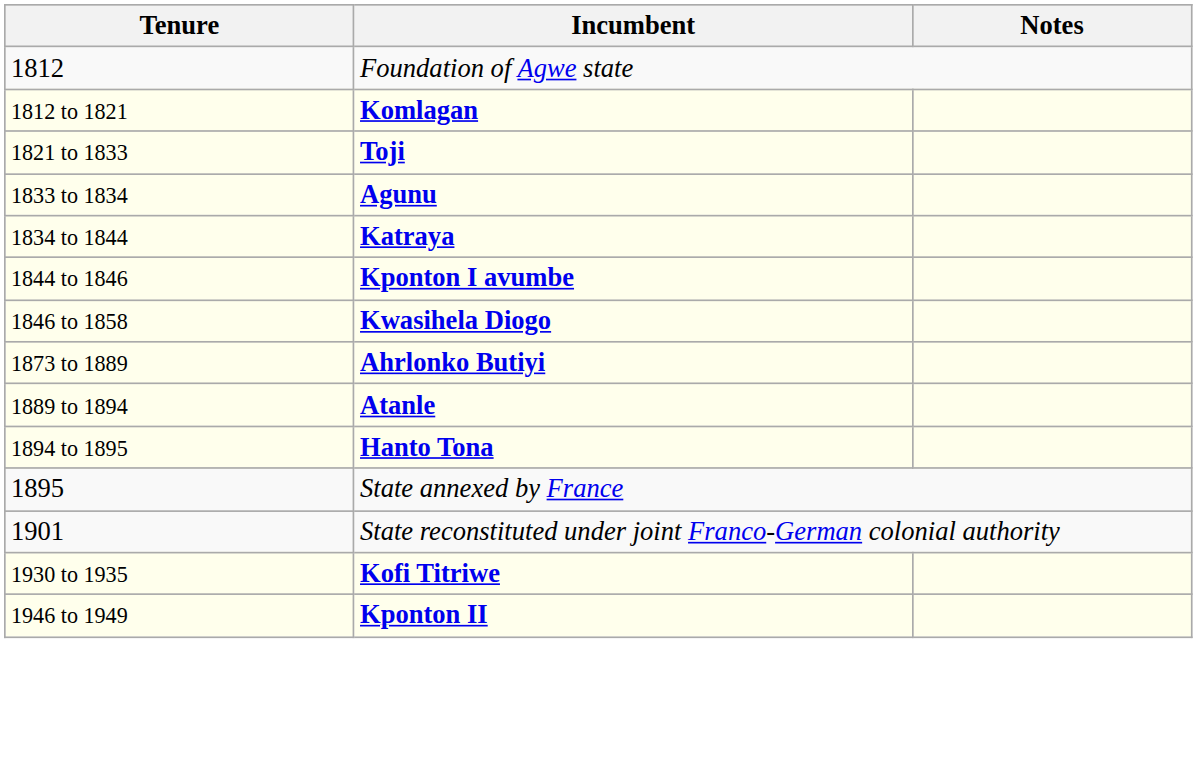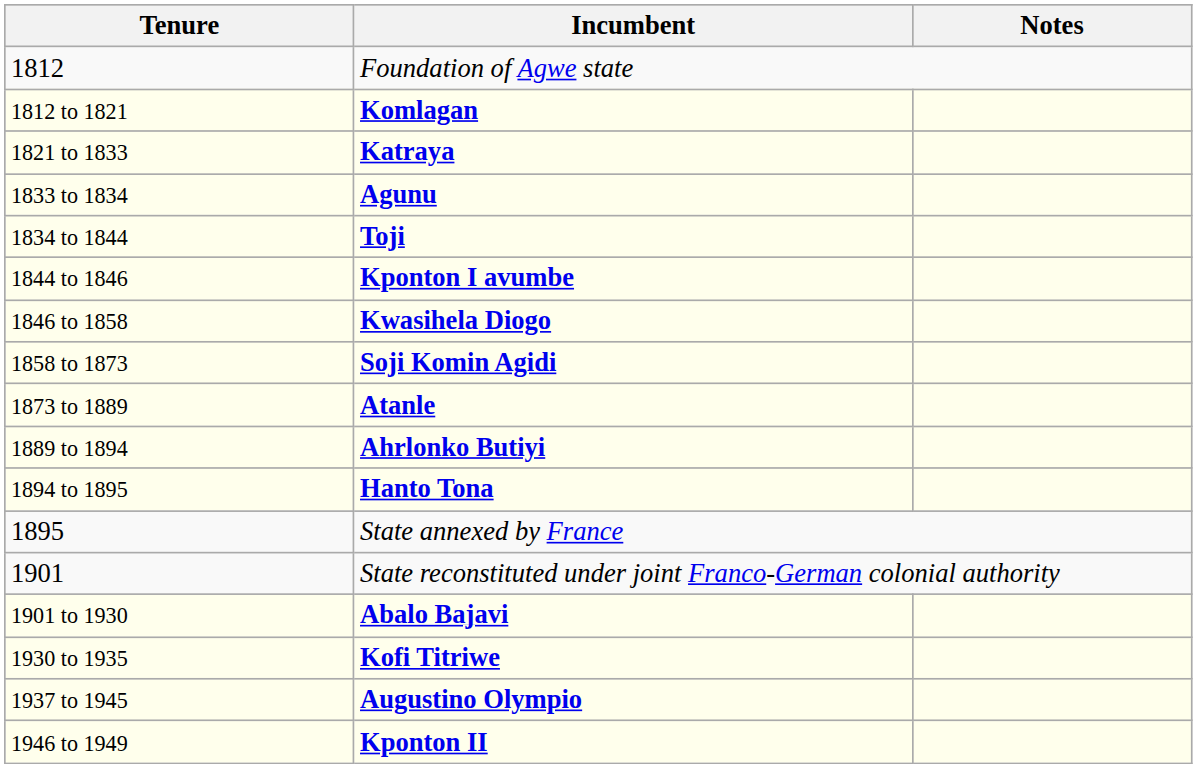1821 to 1833 | Incumbent: Toji -> Katraya
1834 to 1844 | Incumbent: Katraya -> Toji
+ row: 1858 to 1873 | Soji Komin Agidi
1873 to 1889 | Incumbent: Ahrlonko Butiyi -> Atanle
1889 to 1894 | Incumbent: Atanle -> Ahrlonko Butiyi
+ row: 1901 to 1930 | Abalo Bajavi
+ row: 1937 to 1945 | Augustino Olympio
